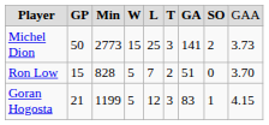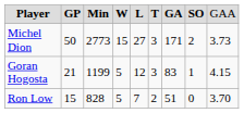Michel Dion | column 5: 25 -> 27
Michel Dion | column 7: 141 -> 171
rows swapped: Ron Low <-> Goran Hogosta
